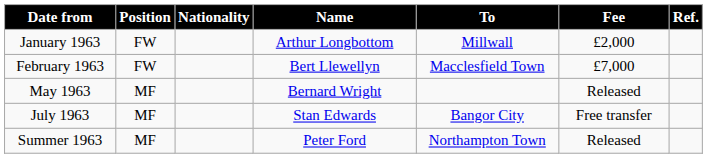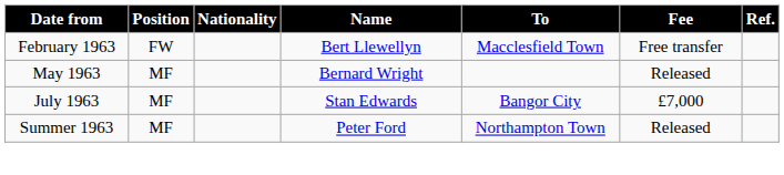- row: January 1963 | FW | Arthur Longbottom | Millwall | £2,000
February 1963 | Fee: £7,000 -> Free transfer
July 1963 | Fee: Free transfer -> £7,000
